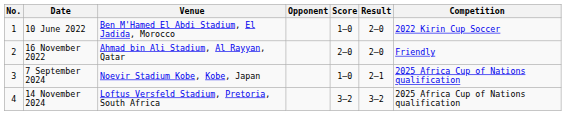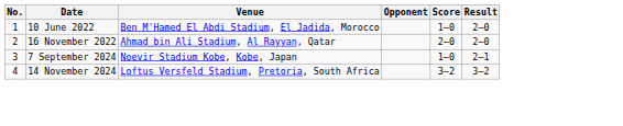- column: Competition | 2022 Kirin Cup Soccer | Friendly | 2025 Africa Cup of Nations qualification | 2025 Africa Cup of Nations qualification
